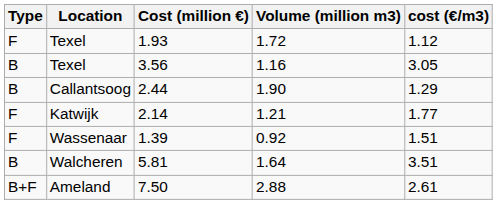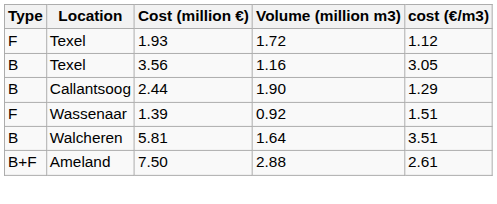- row: F | Katwijk | 2.14 | 1.21 | 1.77
